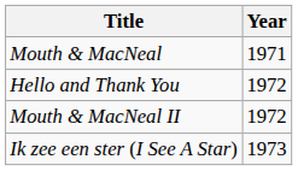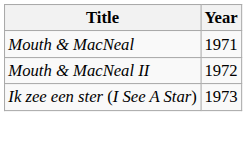- row: Hello and Thank You | 1972
